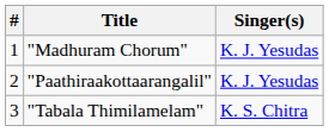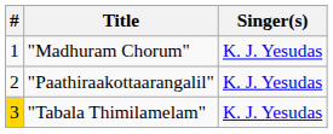"Tabala Thimilamelam" | #: no background -> gold background
"Tabala Thimilamelam" | Singer(s): K. S. Chitra -> K. J. Yesudas
